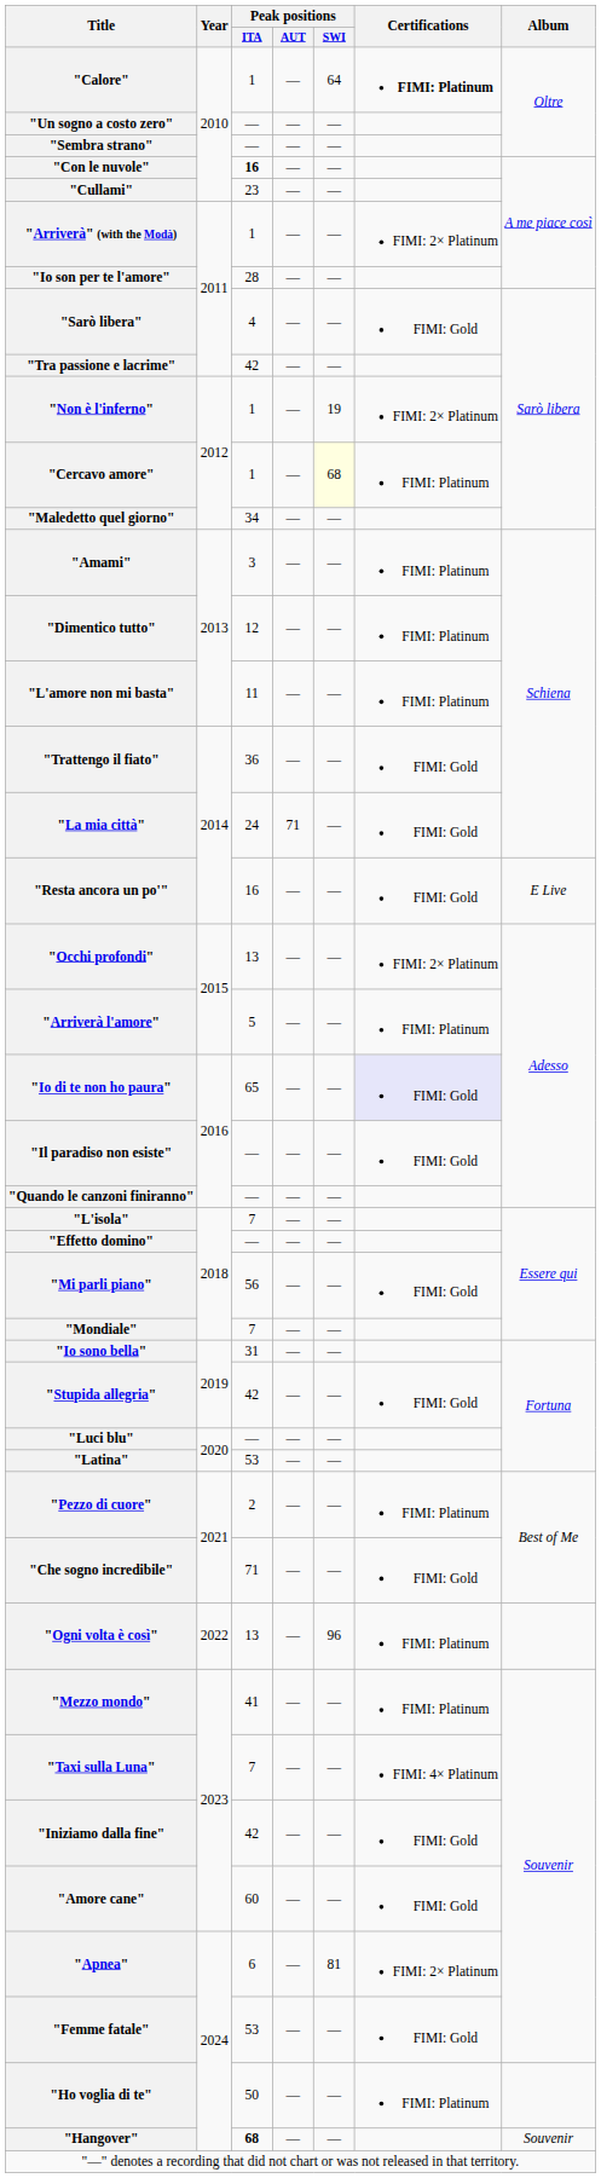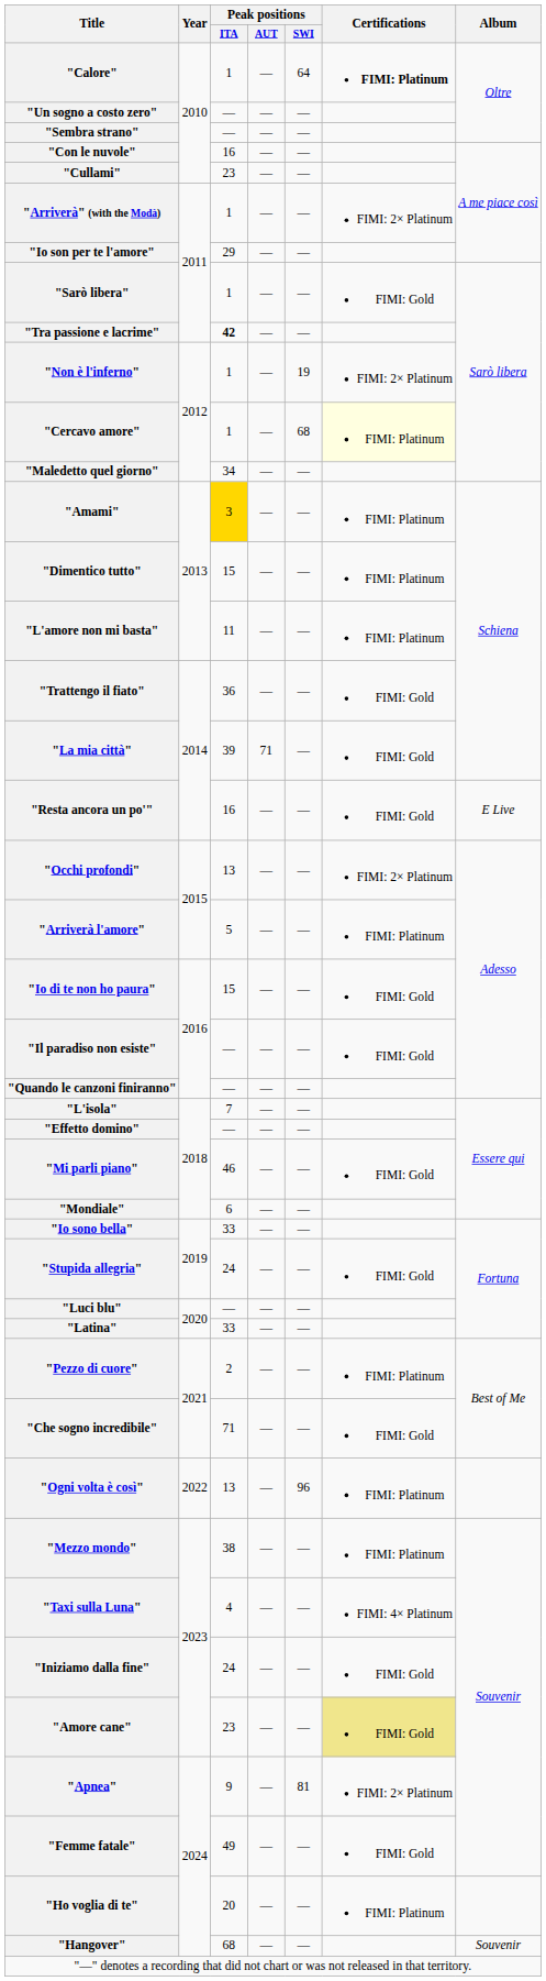"Con le nuvole" | Peak positions / ITA: bold -> normal
"Io son per te l'amore" | Peak positions / ITA: 28 -> 29
"Sarò libera" | Peak positions / ITA: 4 -> 1
"Tra passione e lacrime" | Peak positions / ITA: normal -> bold
"Cercavo amore" | Peak positions / SWI: lightyellow background -> no background
"Cercavo amore" | Certifications: no background -> lightyellow background
"Amami" | Peak positions / ITA: no background -> gold background
"Dimentico tutto" | Peak positions / ITA: 12 -> 15
"La mia città" | Peak positions / ITA: 24 -> 39
"Io di te non ho paura" | Peak positions / ITA: 65 -> 15
"Io di te non ho paura" | Certifications: lavender background -> no background
"Mi parli piano" | Peak positions / ITA: 56 -> 46
"Mondiale" | Peak positions / ITA: 7 -> 6
"Io sono bella" | Peak positions / ITA: 31 -> 33
"Stupida allegria" | Peak positions / ITA: 42 -> 24
"Latina" | Peak positions / ITA: 53 -> 33
"Mezzo mondo" | Peak positions / ITA: 41 -> 38
"Taxi sulla Luna" | Peak positions / ITA: 7 -> 4
"Iniziamo dalla fine" | Peak positions / ITA: 42 -> 24
"Amore cane" | Peak positions / ITA: 60 -> 23
"Amore cane" | Certifications: no background -> khaki background
"Apnea" | Peak positions / ITA: 6 -> 9
"Femme fatale" | Peak positions / ITA: 53 -> 49
"Ho voglia di te" | Peak positions / ITA: 50 -> 20
"Hangover" | Peak positions / ITA: bold -> normal
